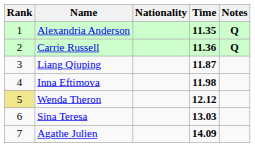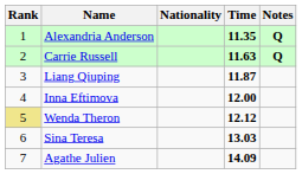Carrie Russell | Time: 11.36 -> 11.63
Inna Eftimova | Time: 11.98 -> 12.00
